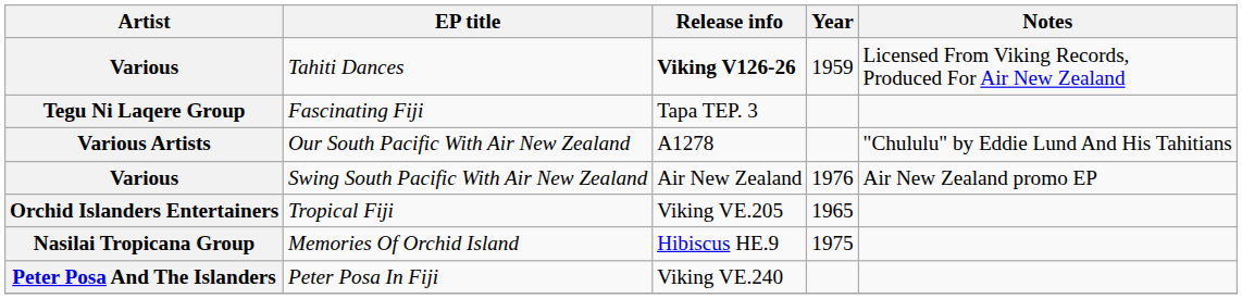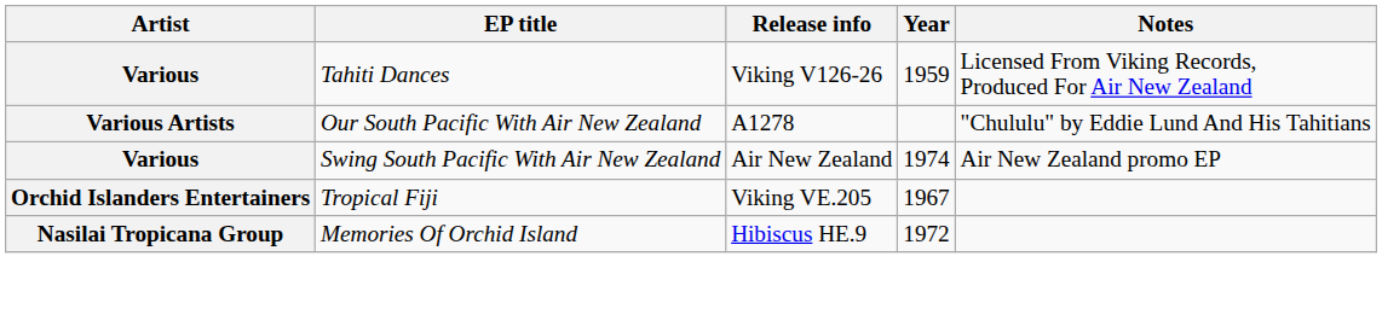Tahiti Dances | Release info: bold -> normal
- row: Tegu Ni Laqere Group | Fascinating Fiji | Tapa TEP. 3
Swing South Pacific With Air New Zealand | Year: 1976 -> 1974
Tropical Fiji | Year: 1965 -> 1967
Memories Of Orchid Island | Year: 1975 -> 1972
- row: Peter Posa And The Islanders | Peter Posa In Fiji | Viking VE.240
